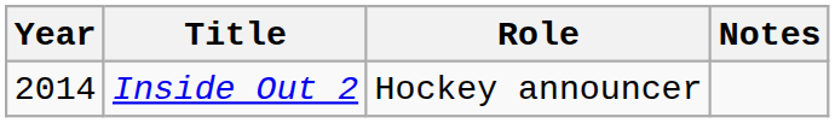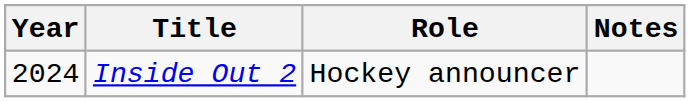Inside Out 2 | Year: 2014 -> 2024
